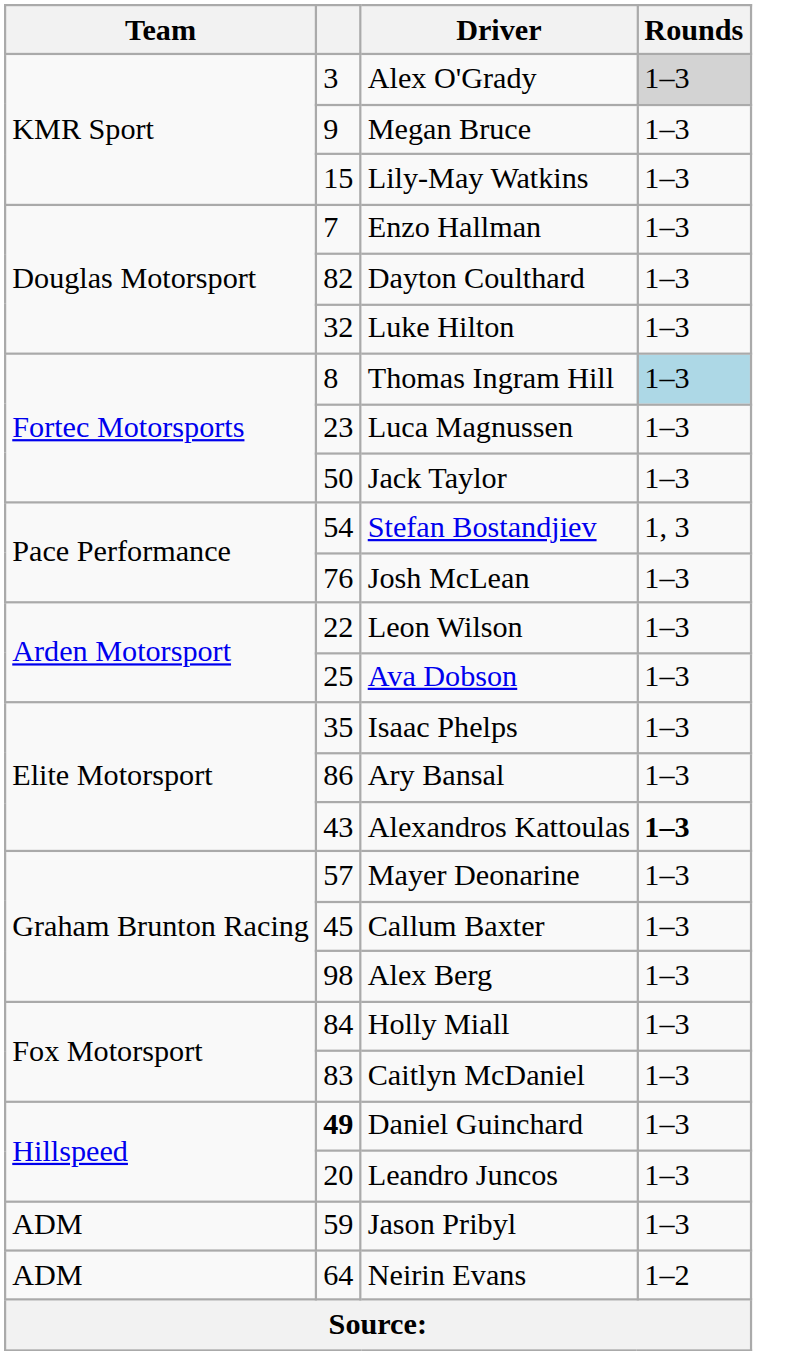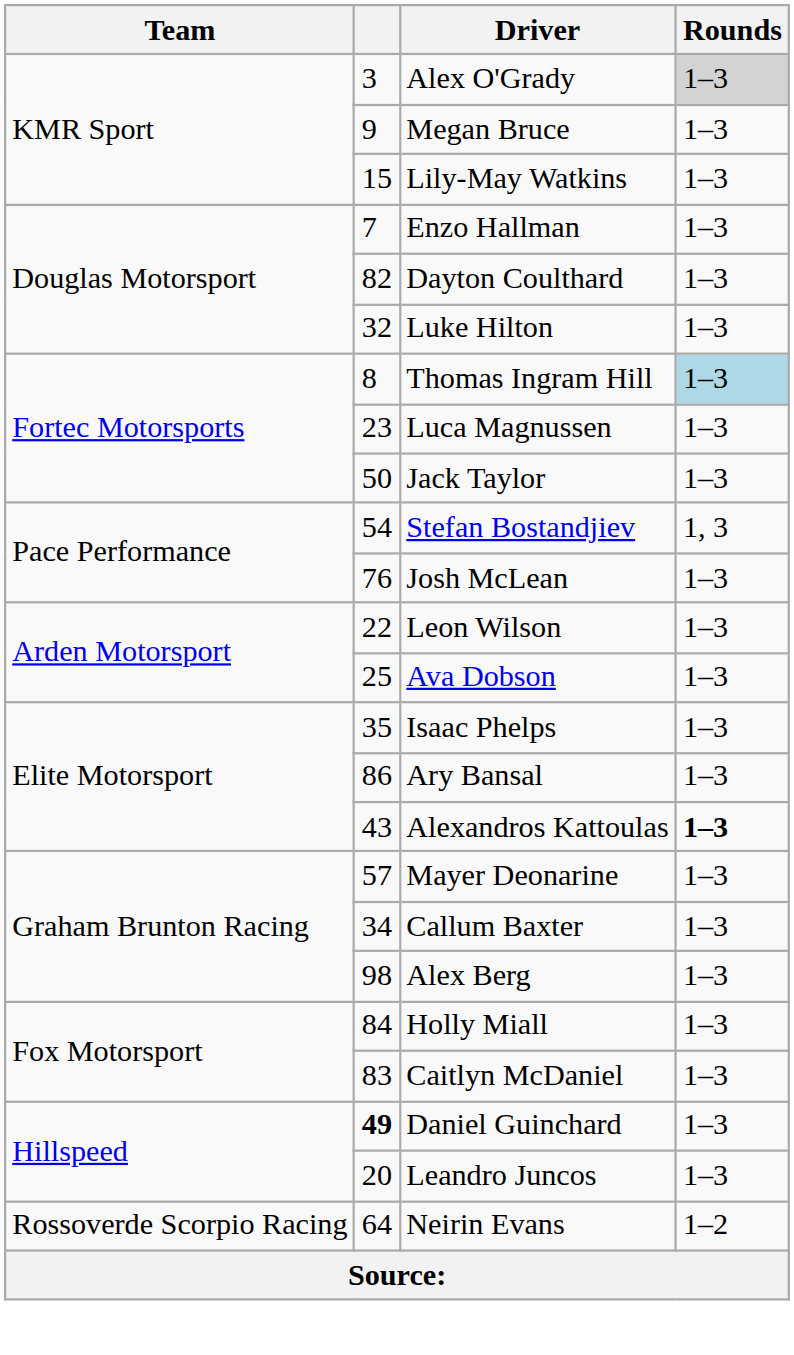Callum Baxter | column 2: 45 -> 34
- row: ADM | 59 | Jason Pribyl | 1–3
Neirin Evans | Team: ADM -> Rossoverde Scorpio Racing
